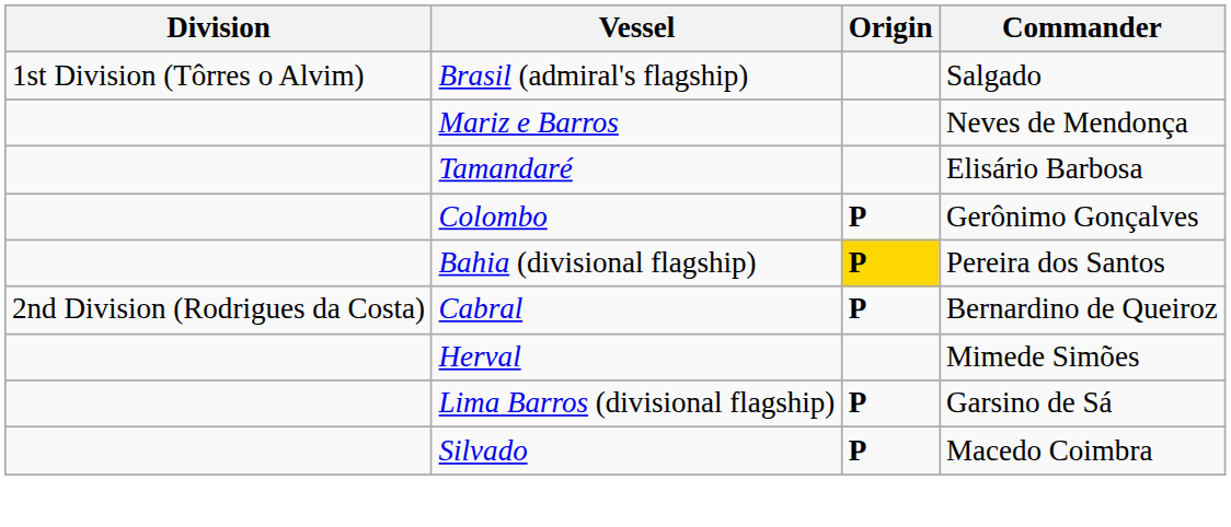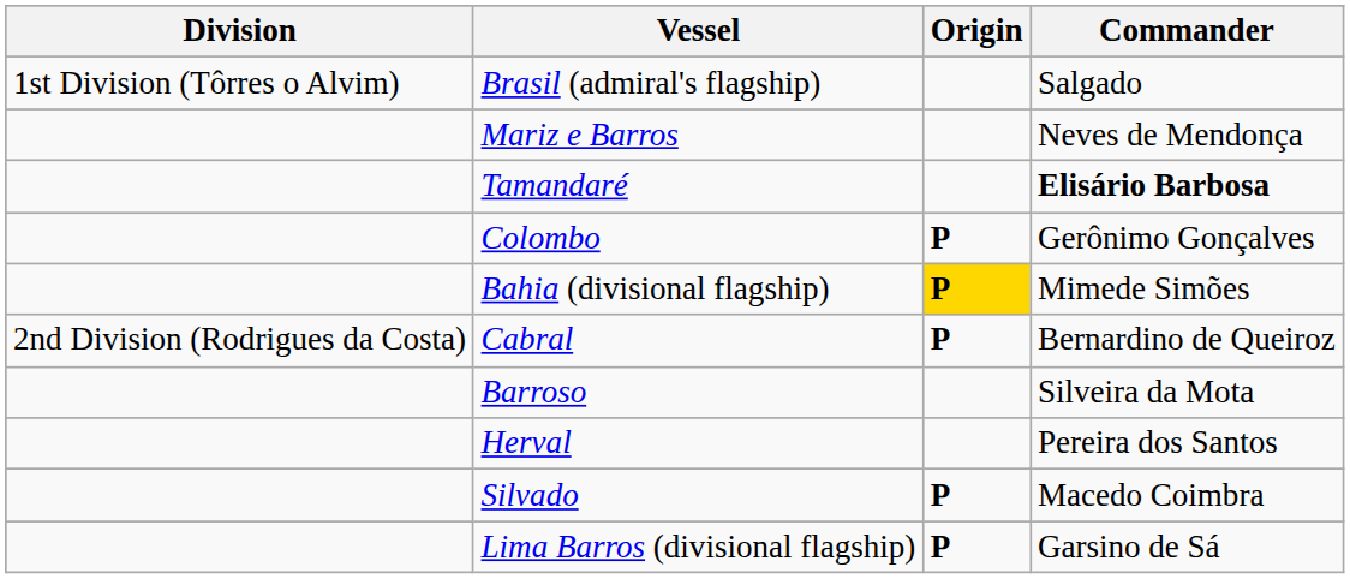Tamandaré | Commander: normal -> bold
Bahia (divisional flagship) | Commander: Pereira dos Santos -> Mimede Simões
+ row: Barroso | Silveira da Mota
Herval | Commander: Mimede Simões -> Pereira dos Santos
rows swapped: Silvado <-> Lima Barros (divisional flagship)
